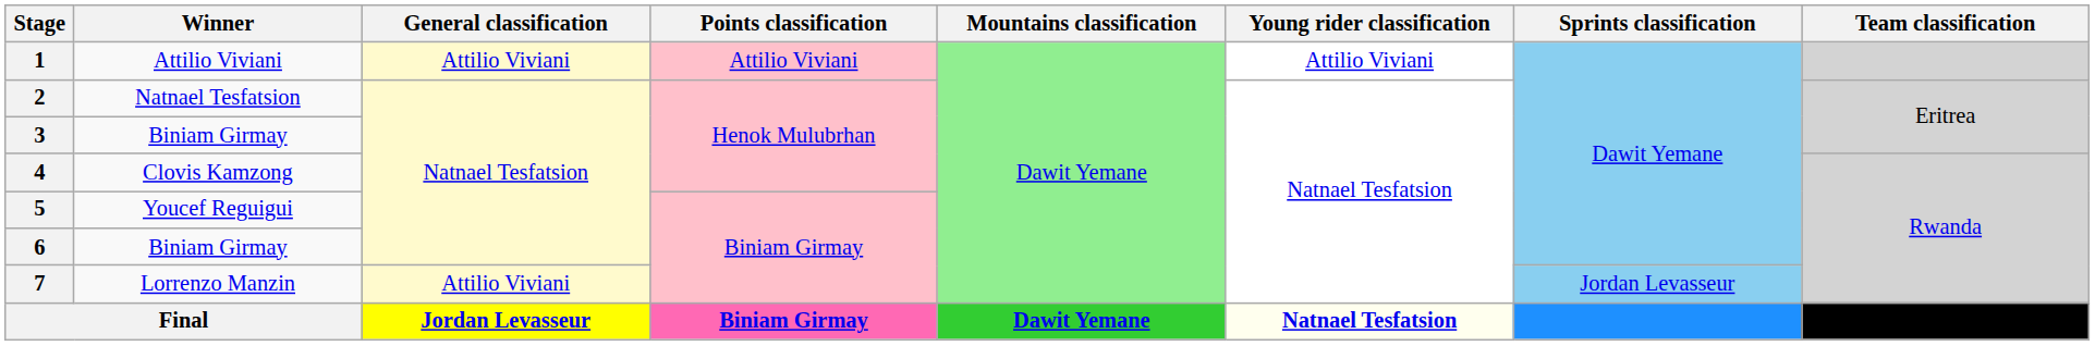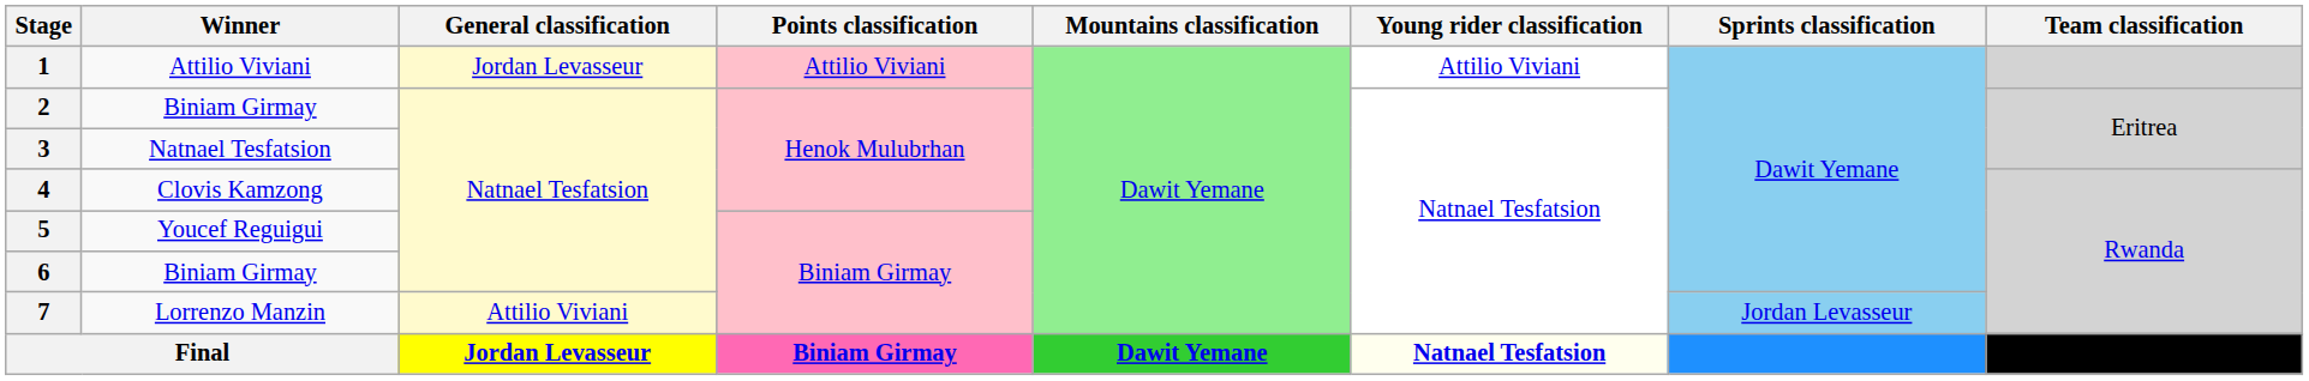1 | General classification: Attilio Viviani -> Jordan Levasseur
2 | Winner: Natnael Tesfatsion -> Biniam Girmay
3 | Winner: Biniam Girmay -> Natnael Tesfatsion
